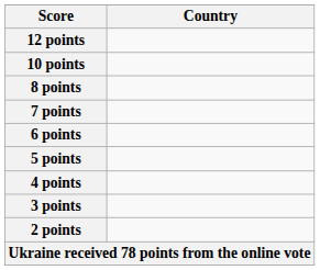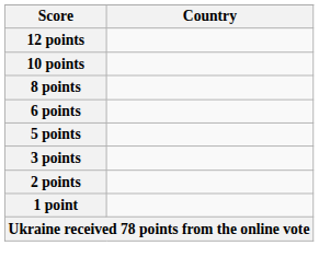- row: 7 points
- row: 4 points
+ row: 1 point
